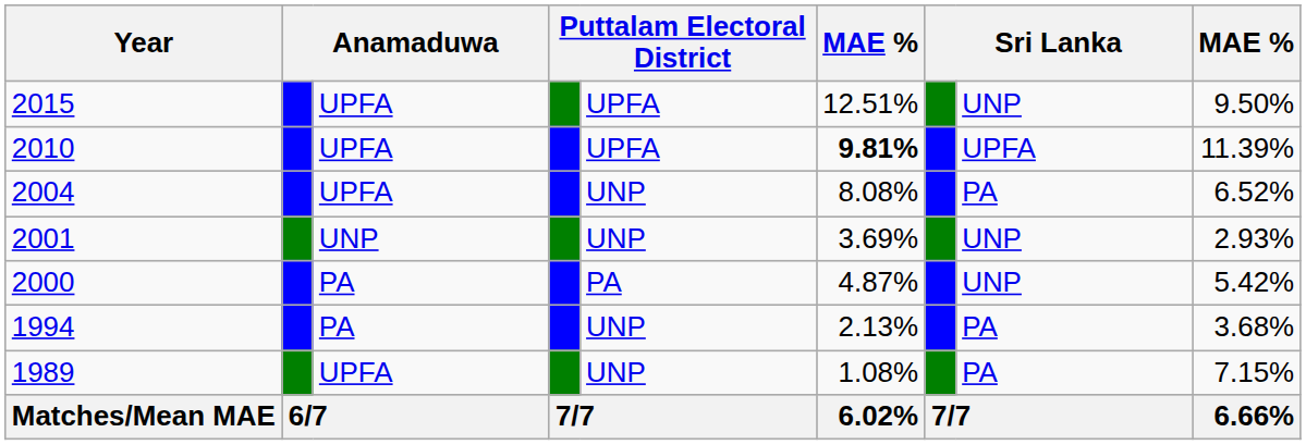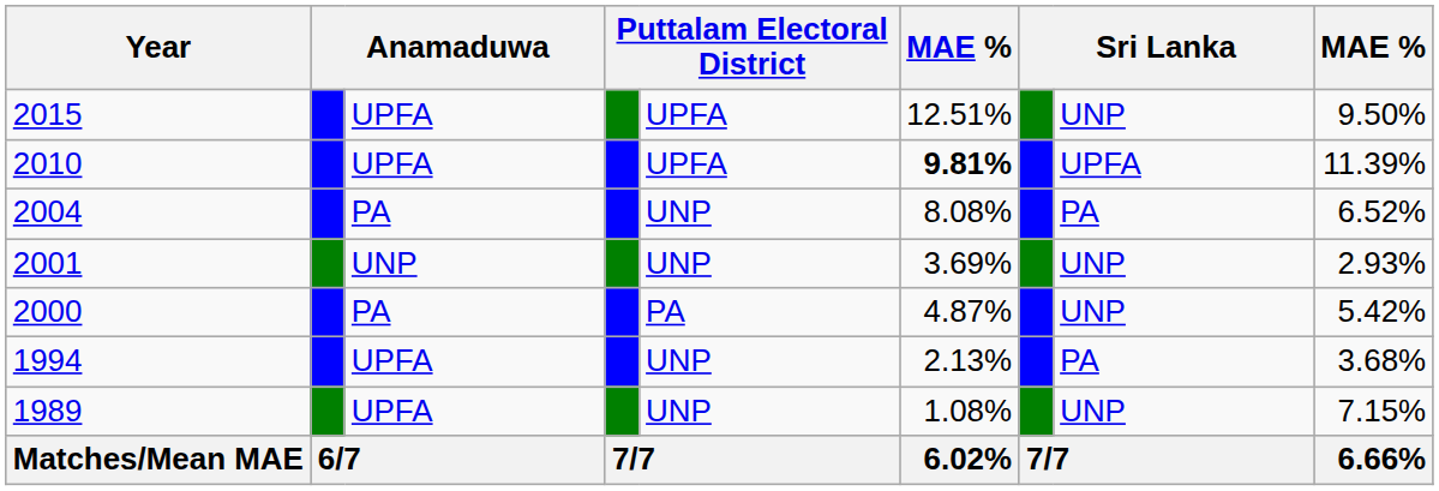2004 | column 3: UPFA -> PA
1994 | column 3: PA -> UPFA
1989 | column 8: PA -> UNP
